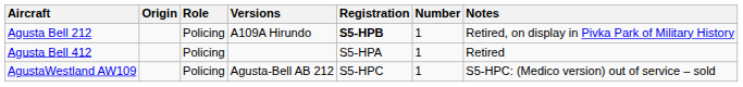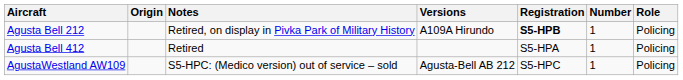columns swapped: Role <-> Notes
